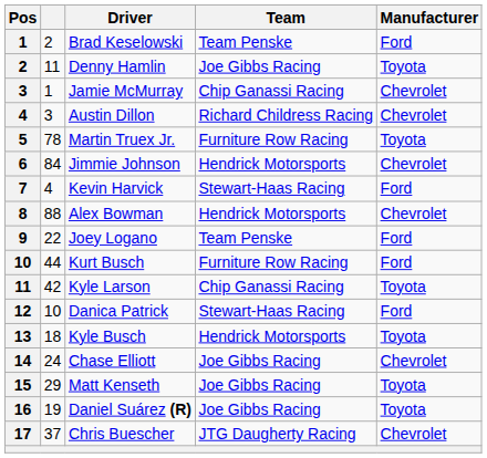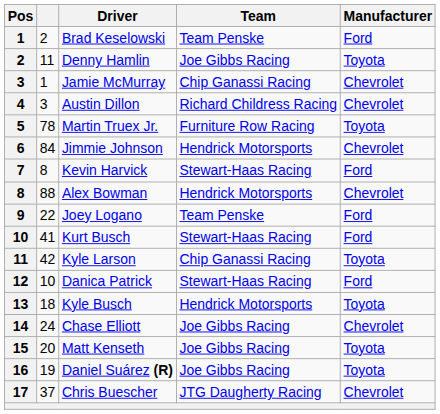Kevin Harvick | column 2: 4 -> 8
Kurt Busch | column 2: 44 -> 41
Kurt Busch | Team: Furniture Row Racing -> Stewart-Haas Racing
Matt Kenseth | column 2: 29 -> 20
